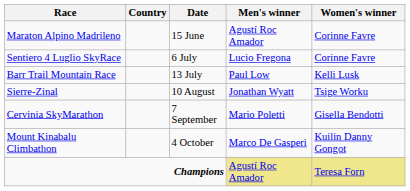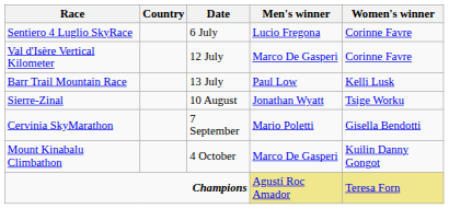- row: Maraton Alpino Madrileno | 15 June | Agustí Roc Amador | Corinne Favre
+ row: Val d'Isère Vertical Kilometer | 12 July | Marco De Gasperi | Corinne Favre
